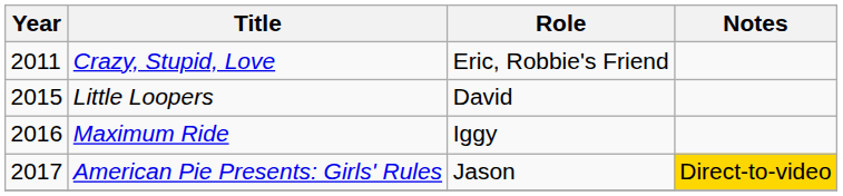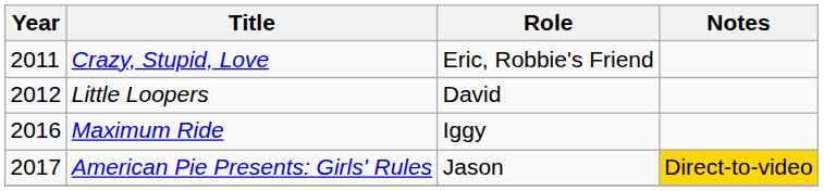Little Loopers | Year: 2015 -> 2012
